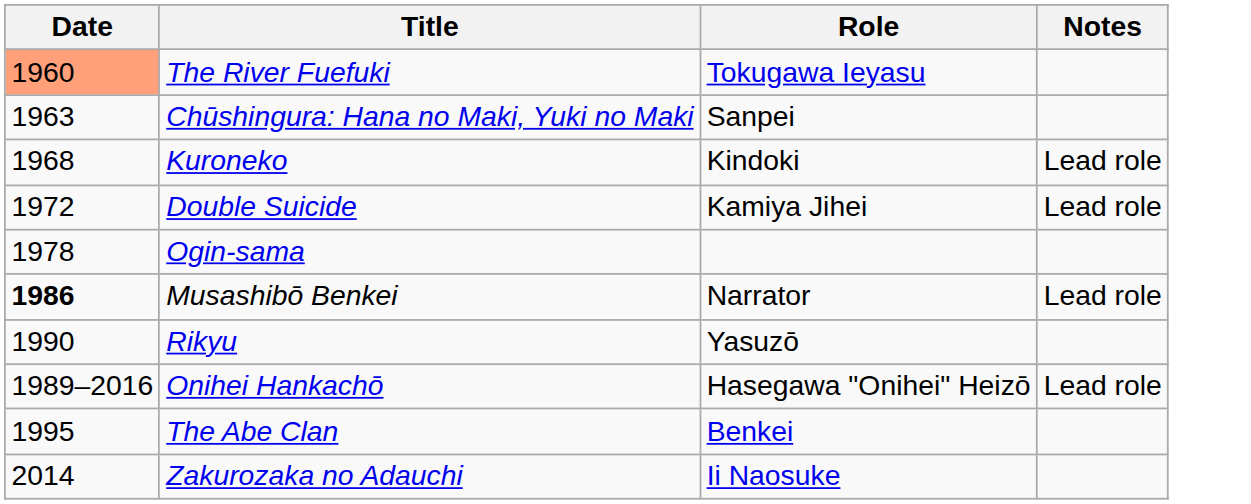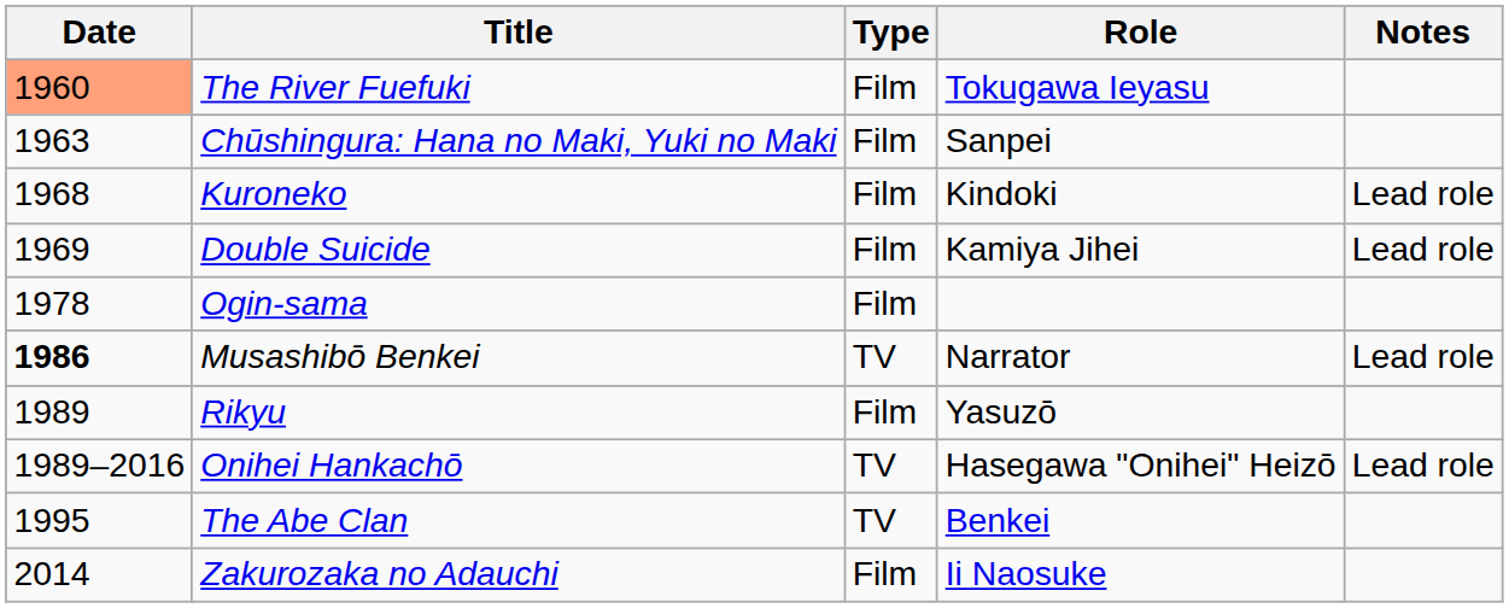+ column: Type | Film | Film | Film | Film | Film | TV | Film | TV | TV | Film
Double Suicide | Date: 1972 -> 1969
Rikyu | Date: 1990 -> 1989
